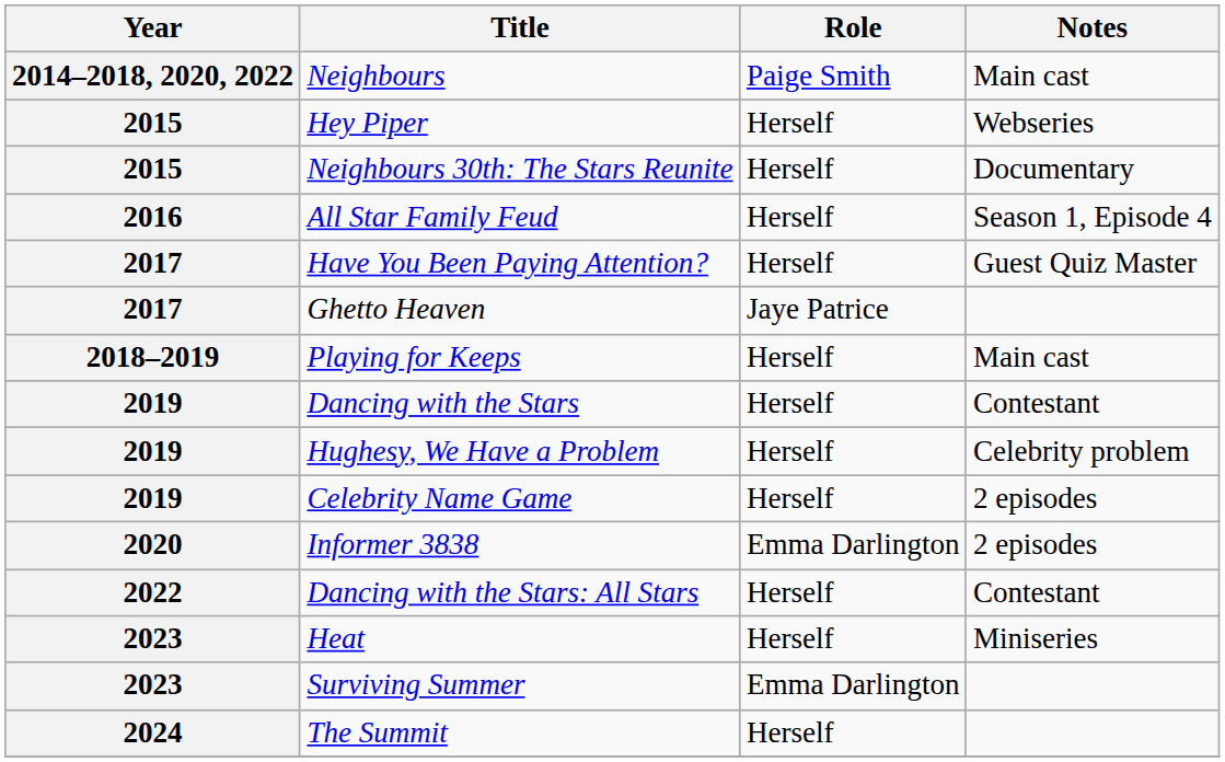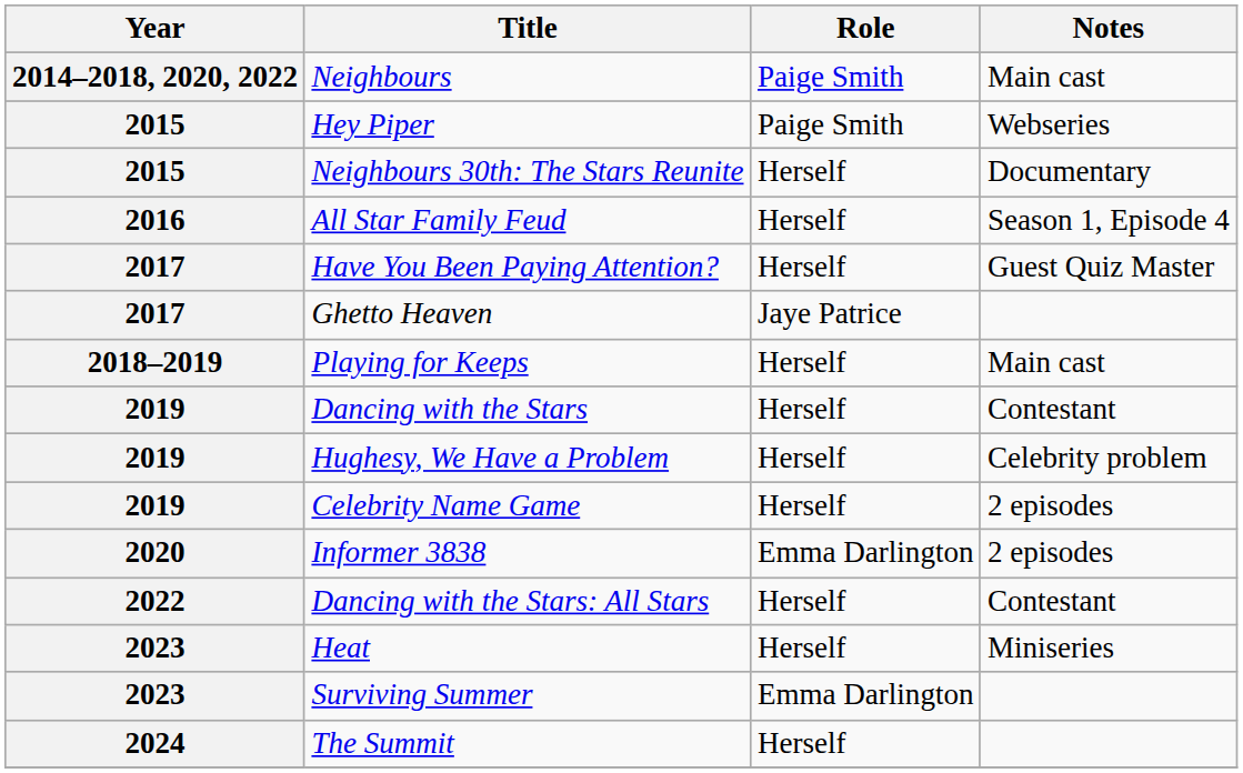Hey Piper | Role: Herself -> Paige Smith
